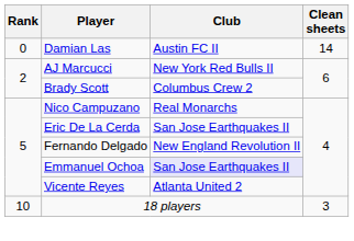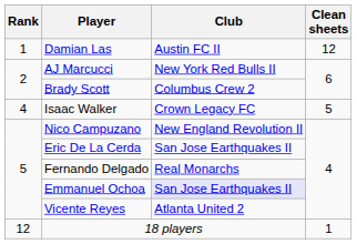Damian Las | Rank: 0 -> 1
Damian Las | Clean sheets: 14 -> 12
+ row: 4 | Isaac Walker | Crown Legacy FC | 5
Nico Campuzano | Club: Real Monarchs -> New England Revolution II
Fernando Delgado | Club: New England Revolution II -> Real Monarchs
18 players | Rank: 10 -> 12
18 players | Clean sheets: 3 -> 1
